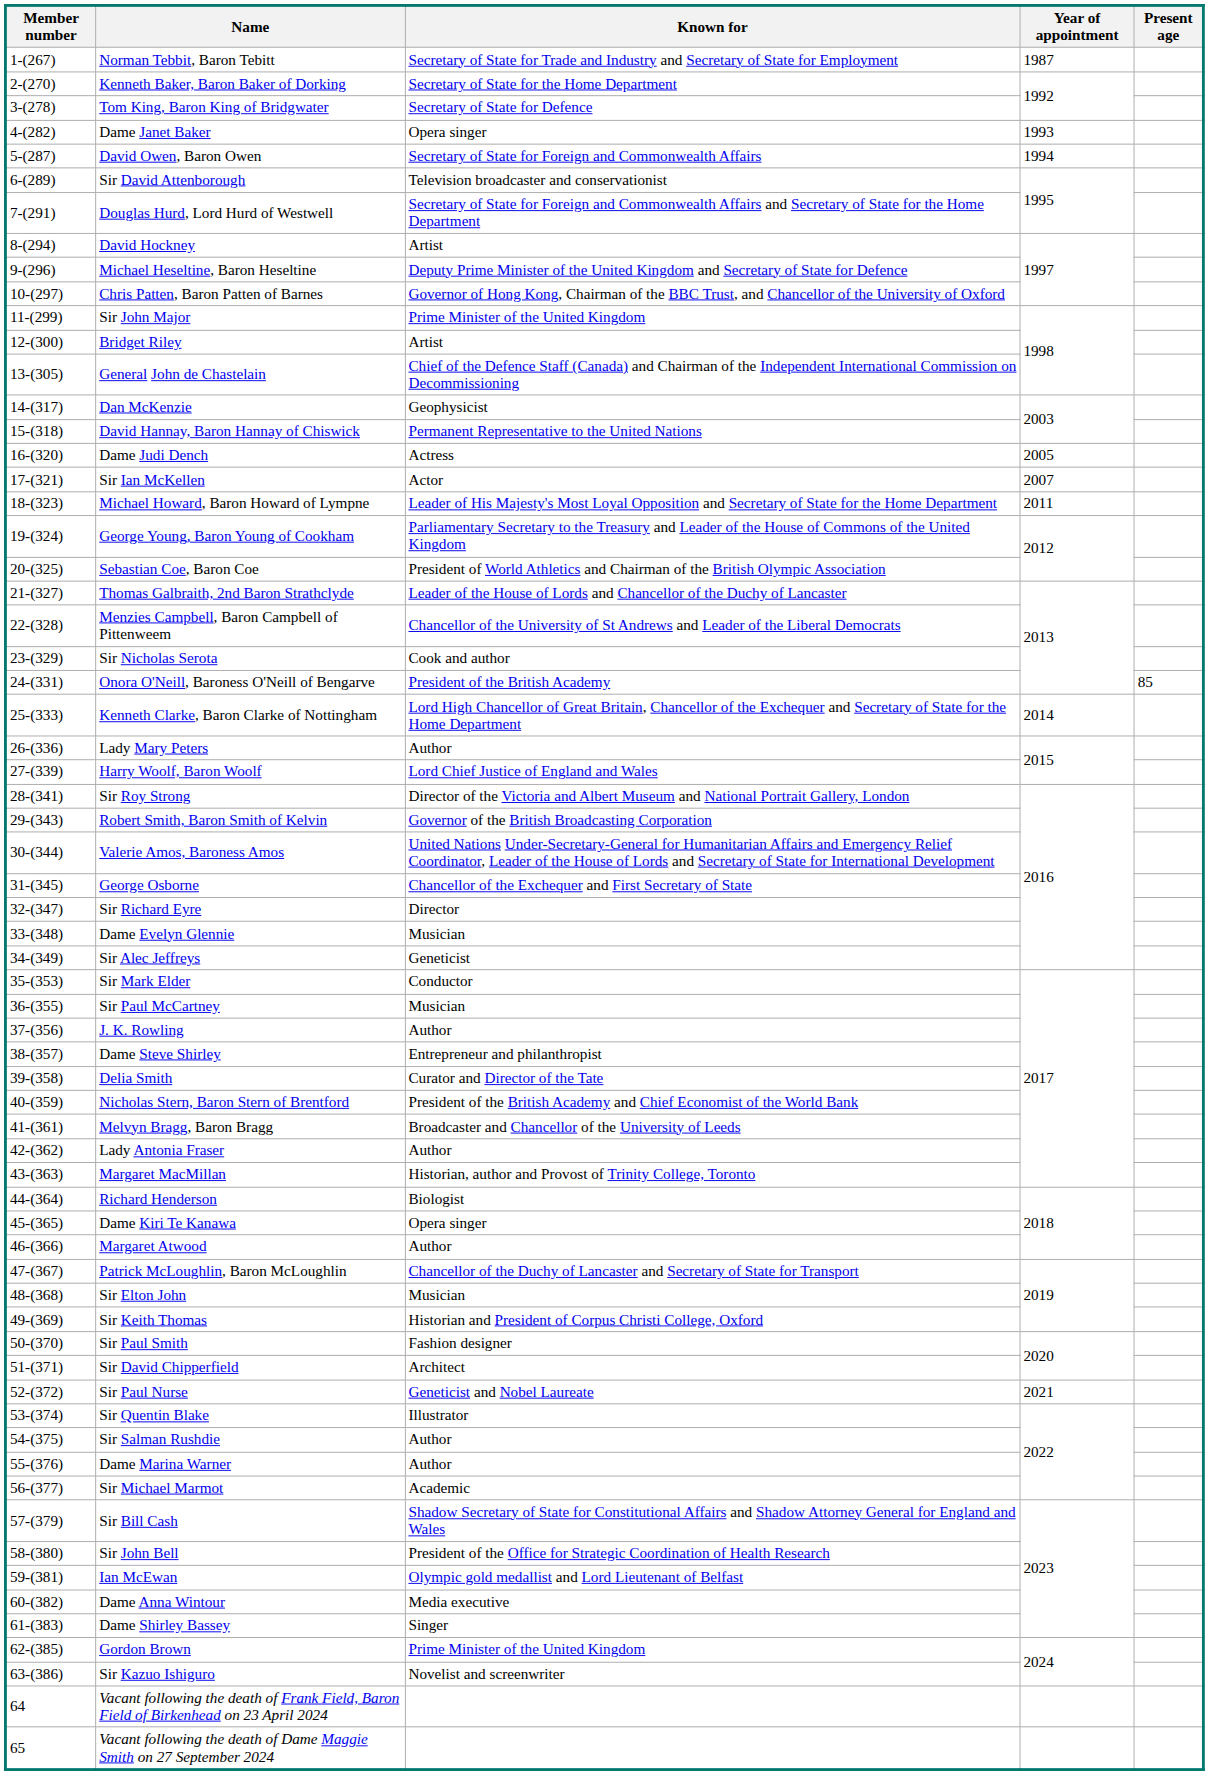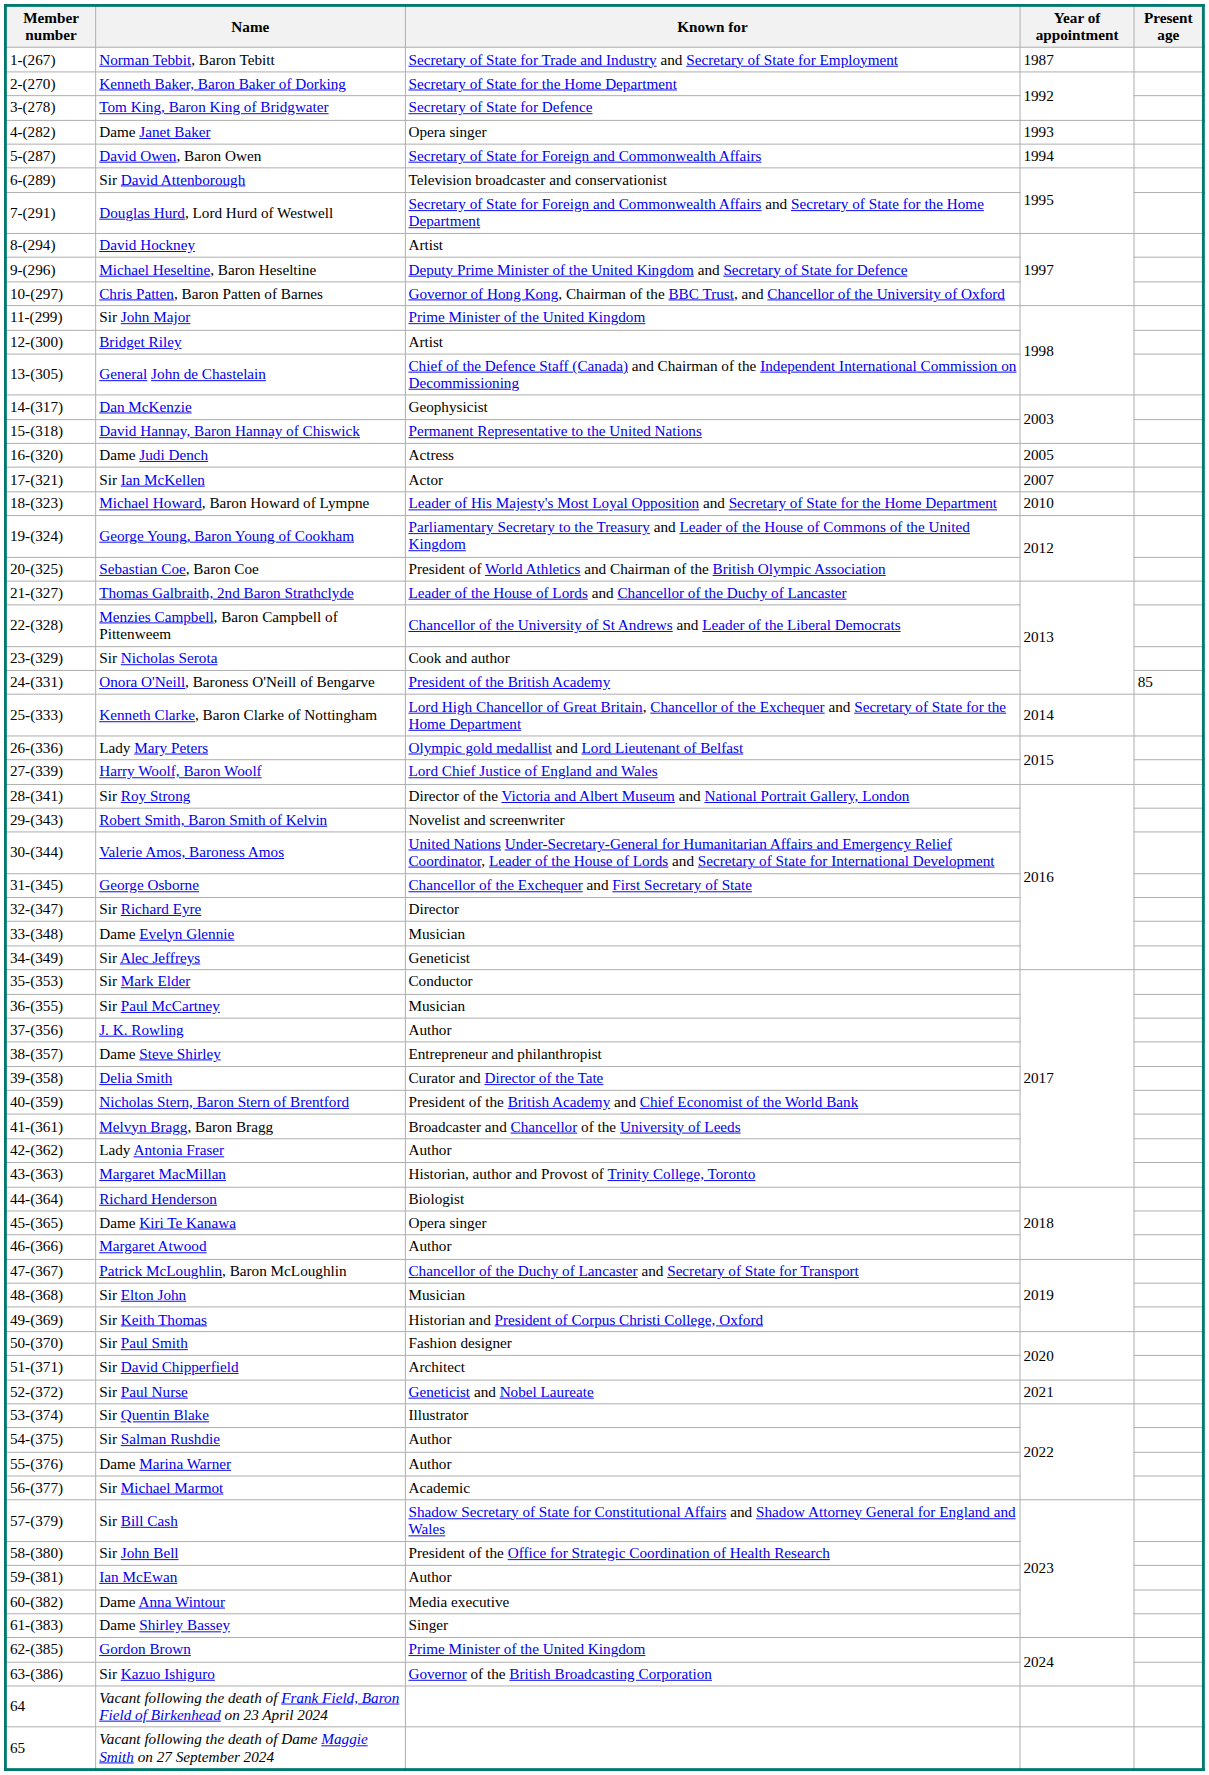Michael Howard, Baron Howard of Lympne | Year of appointment: 2011 -> 2010
Lady Mary Peters | Known for: Author -> Olympic gold medallist and Lord Lieutenant of Belfast
Robert Smith, Baron Smith of Kelvin | Known for: Governor of the British Broadcasting Corporation -> Novelist and screenwriter
Ian McEwan | Known for: Olympic gold medallist and Lord Lieutenant of Belfast -> Author
Sir Kazuo Ishiguro | Known for: Novelist and screenwriter -> Governor of the British Broadcasting Corporation
